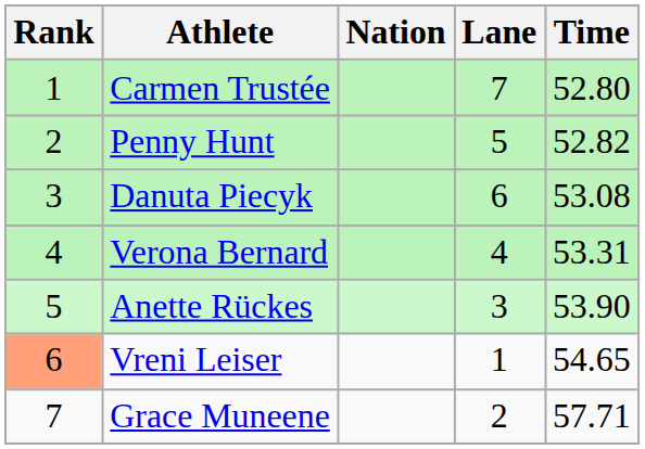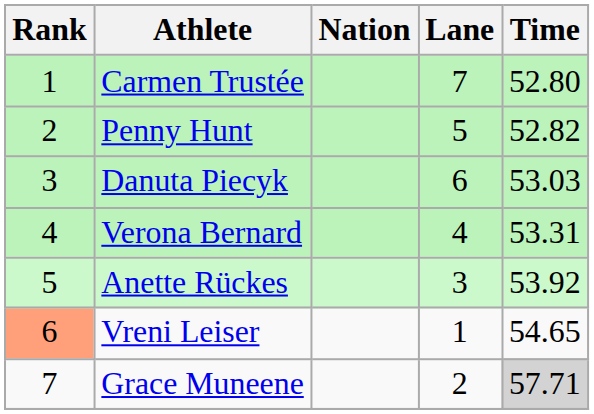Danuta Piecyk | Time: 53.08 -> 53.03
Anette Rückes | Time: 53.90 -> 53.92
Grace Muneene | Time: no background -> lightgrey background
